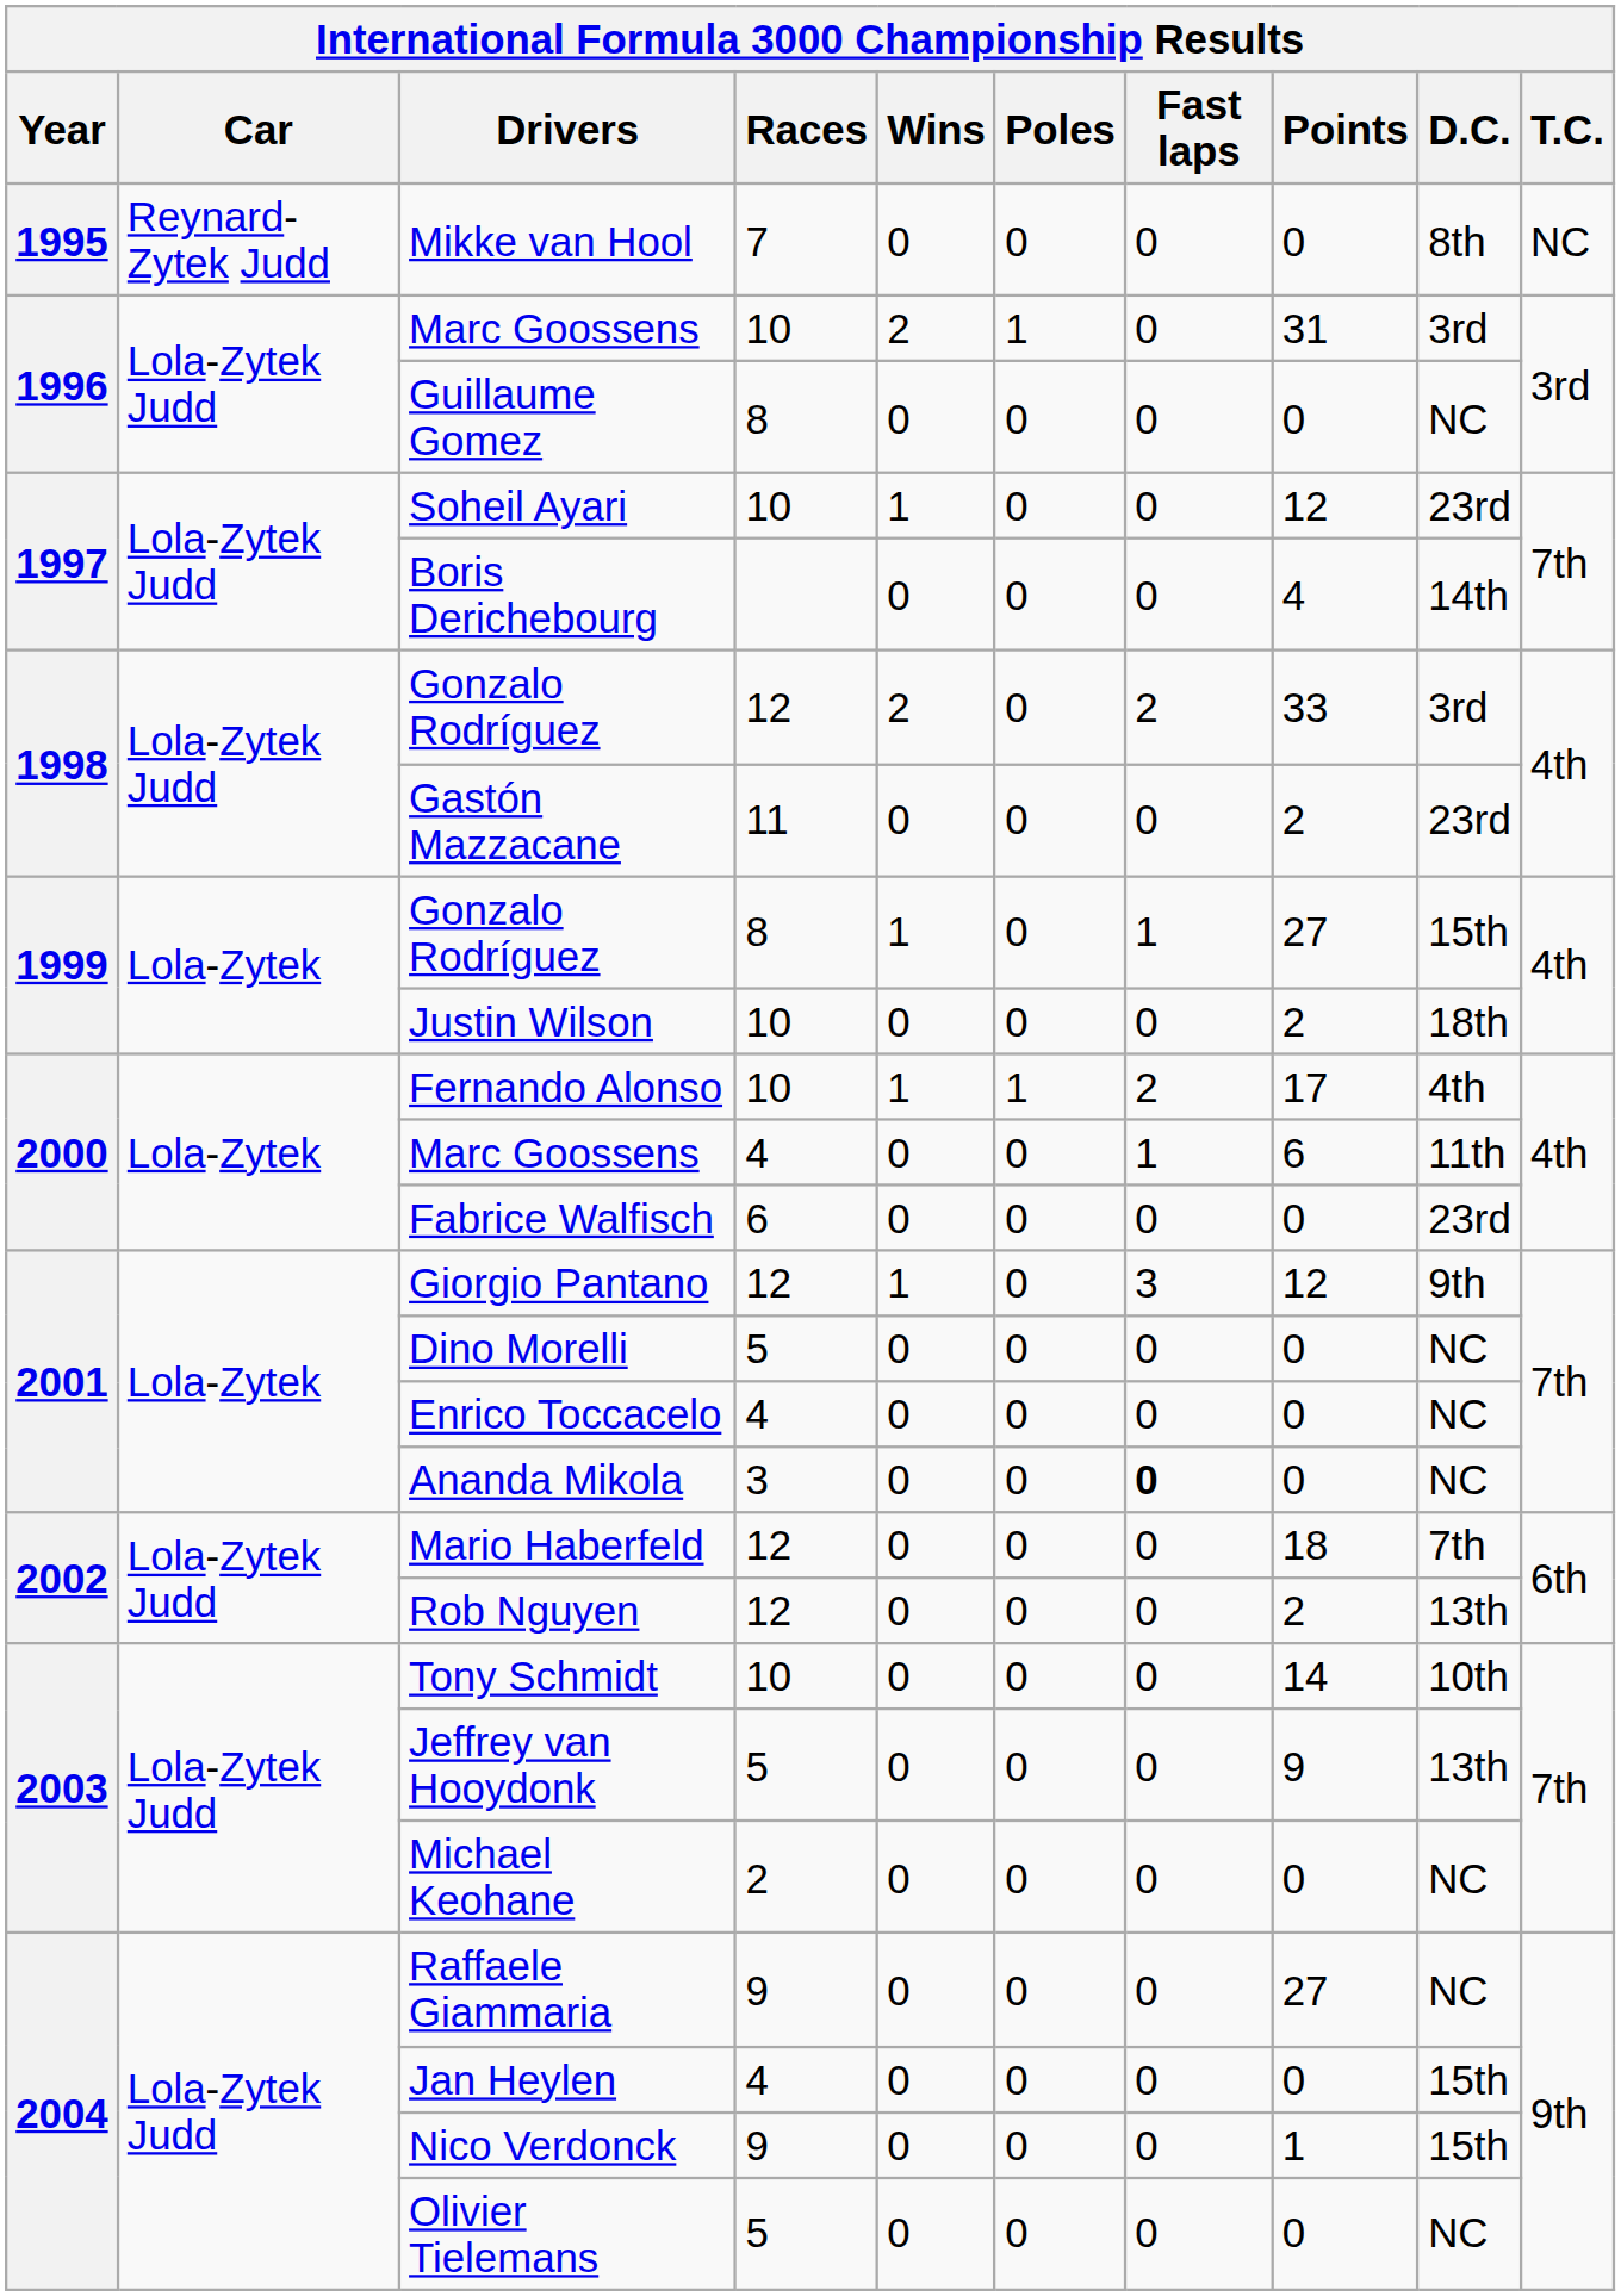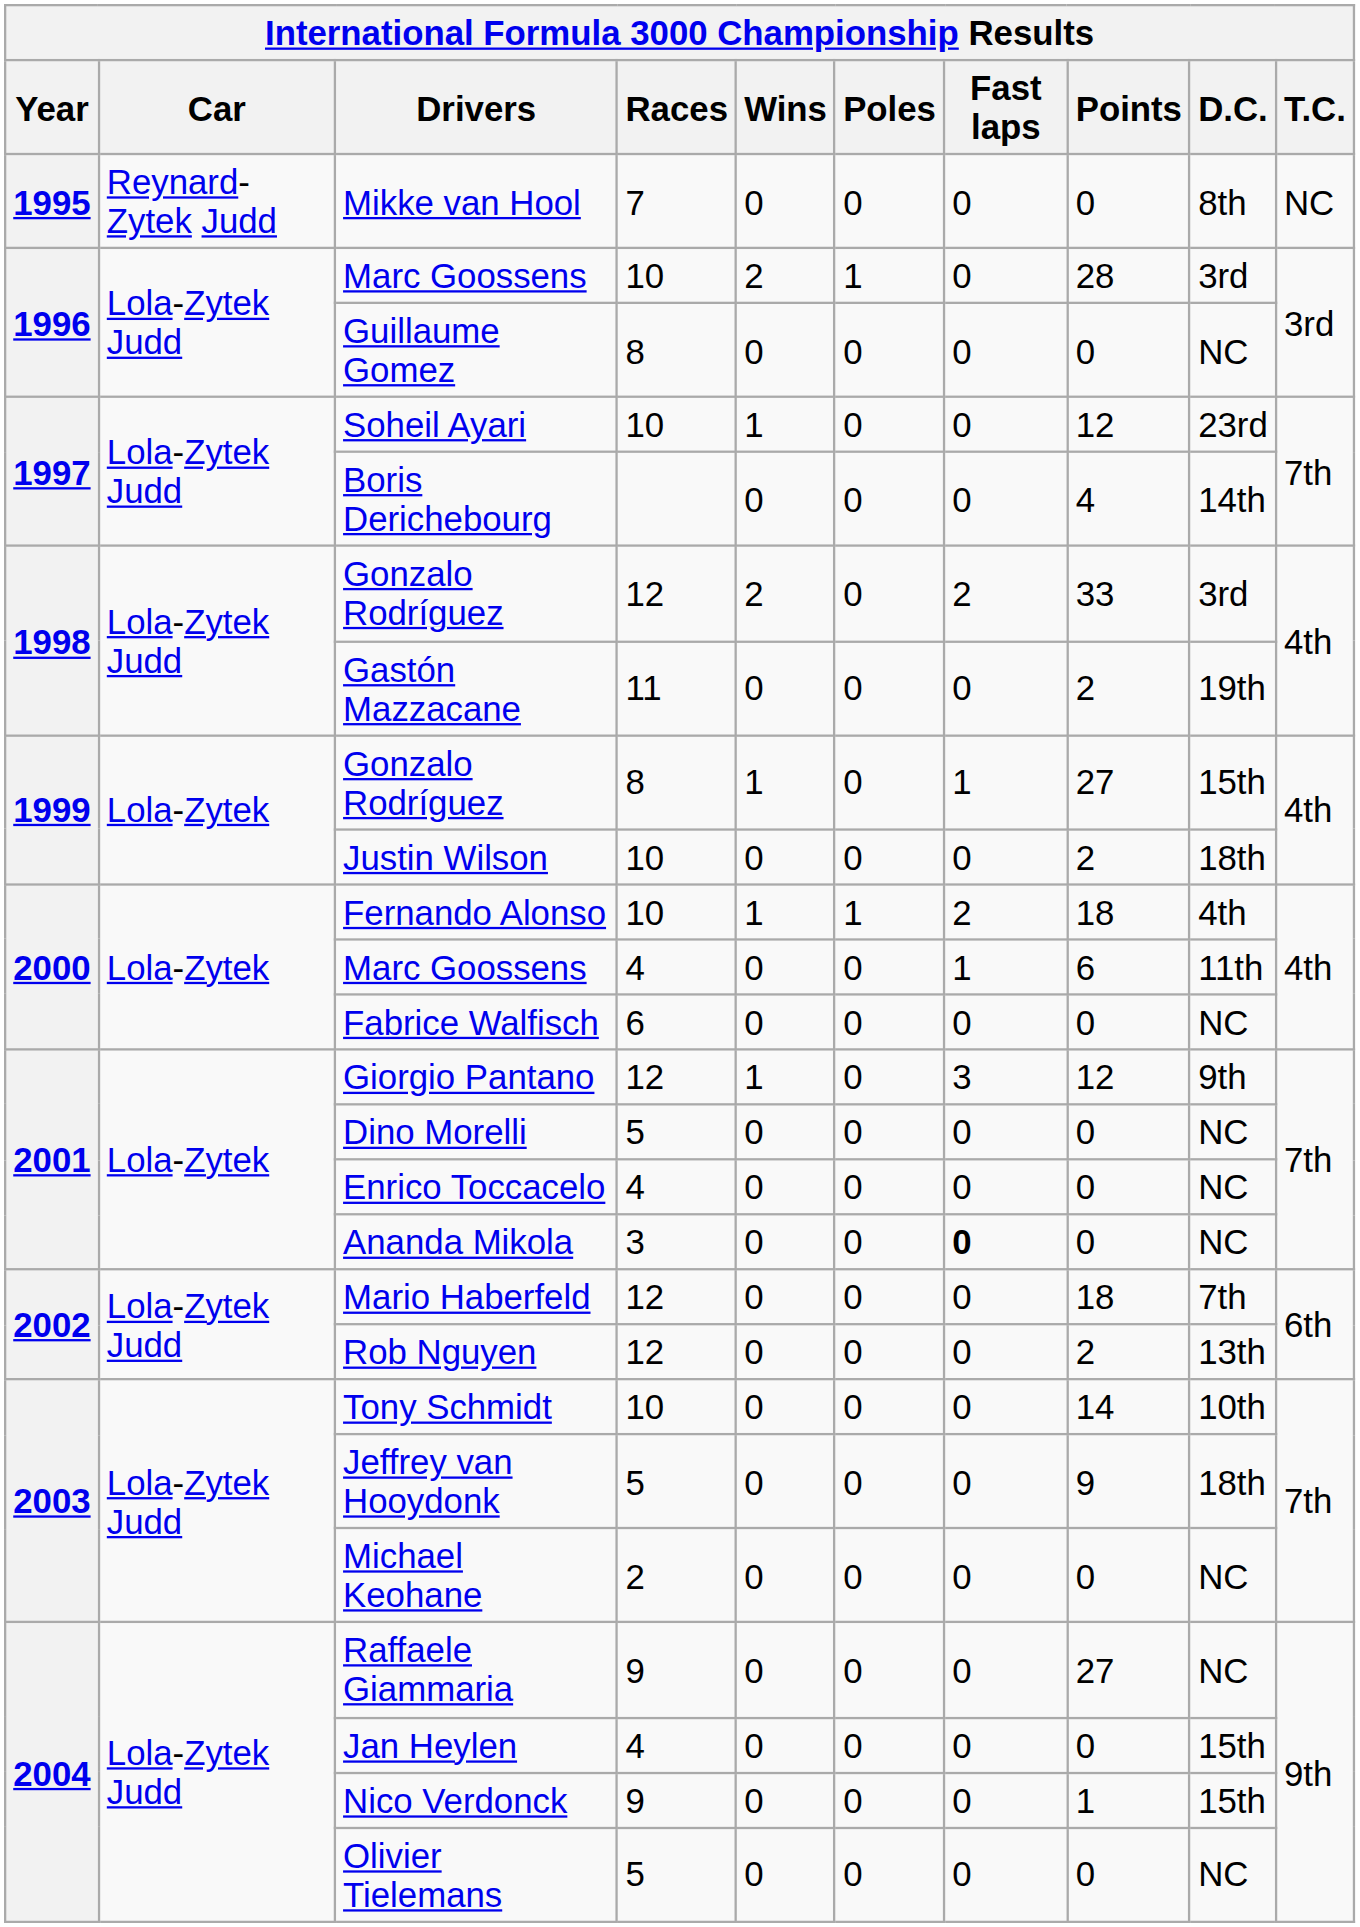Marc Goossens / 10 | Points: 31 -> 28
Gastón Mazzacane | D.C.: 23rd -> 19th
Fernando Alonso | Points: 17 -> 18
Fabrice Walfisch | D.C.: 23rd -> NC
Jeffrey van Hooydonk | D.C.: 13th -> 18th
